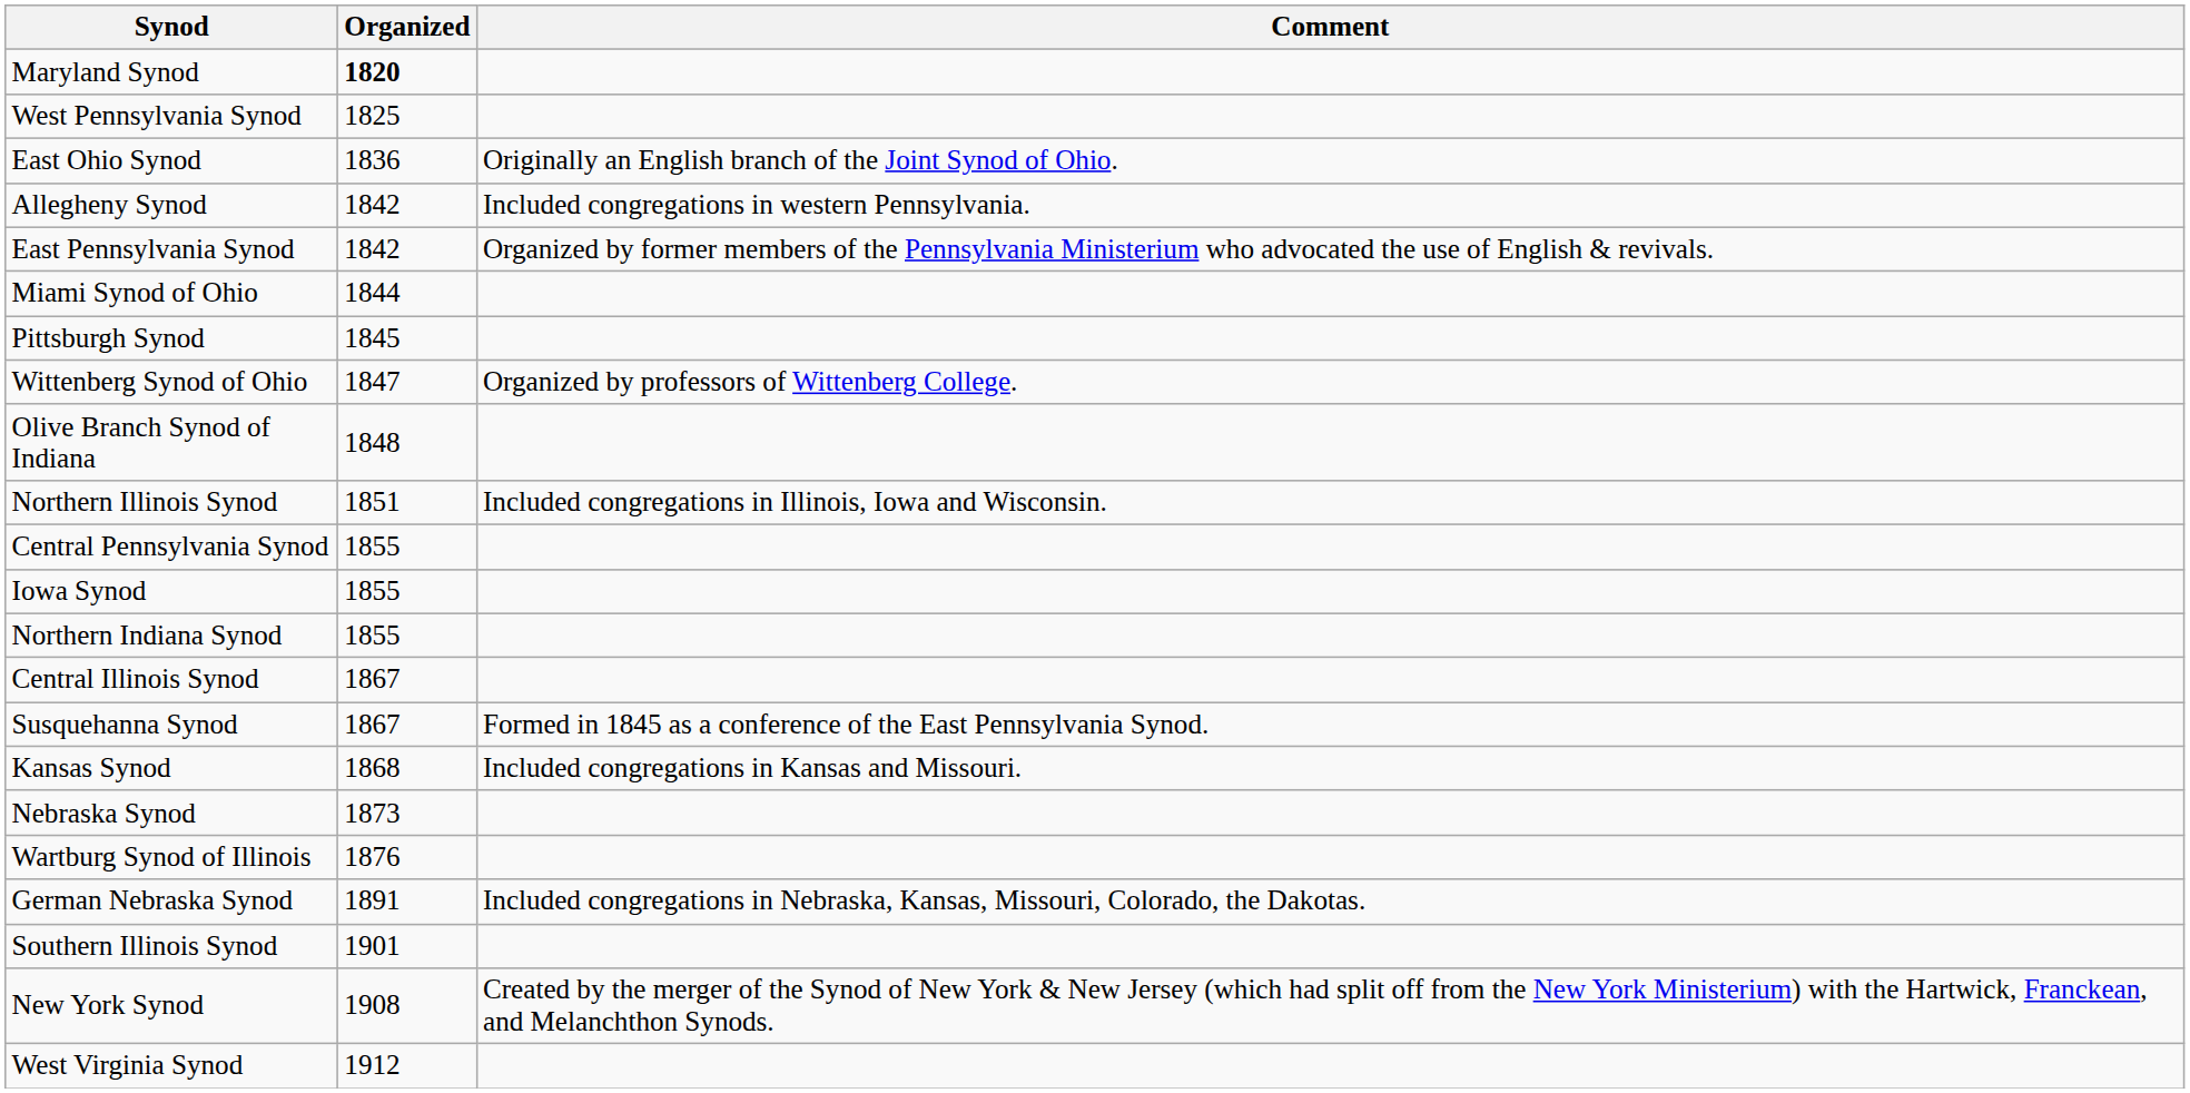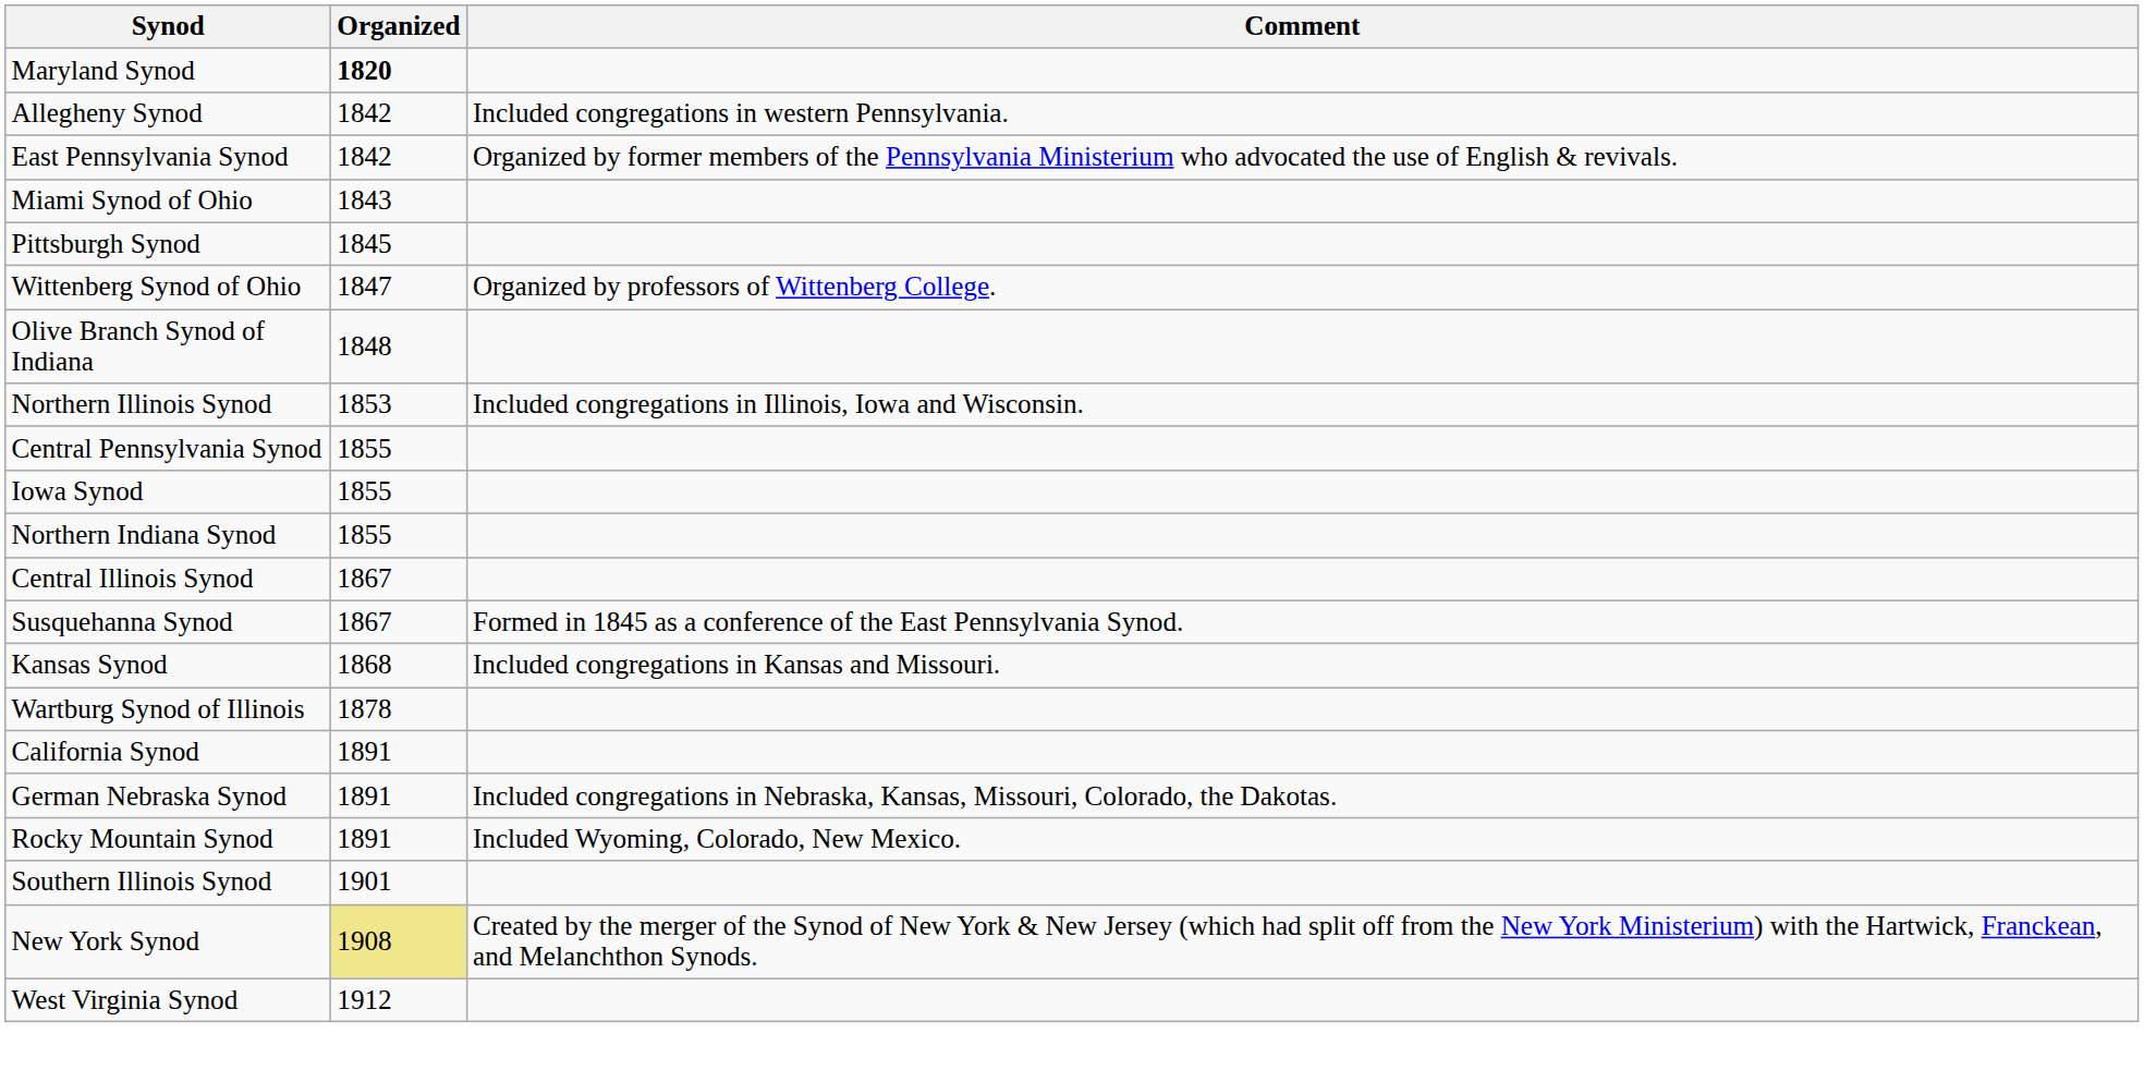- row: West Pennsylvania Synod | 1825
- row: East Ohio Synod | 1836 | Originally an English branch of the Joint Synod of Ohio.
Miami Synod of Ohio | Organized: 1844 -> 1843
Northern Illinois Synod | Organized: 1851 -> 1853
- row: Nebraska Synod | 1873
Wartburg Synod of Illinois | Organized: 1876 -> 1878
+ row: California Synod | 1891
+ row: Rocky Mountain Synod | 1891 | Included Wyoming, Colorado, New Mexico.
New York Synod | Organized: no background -> khaki background
